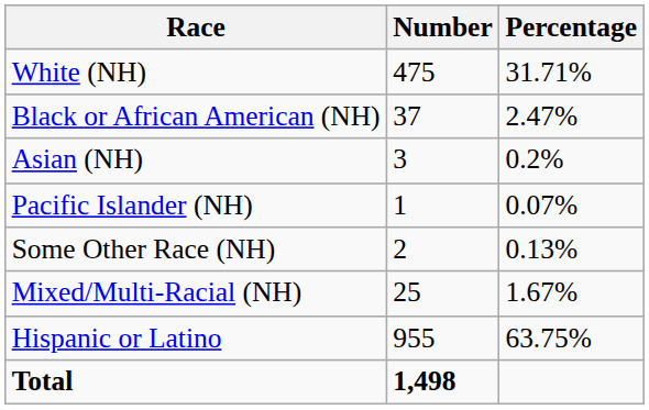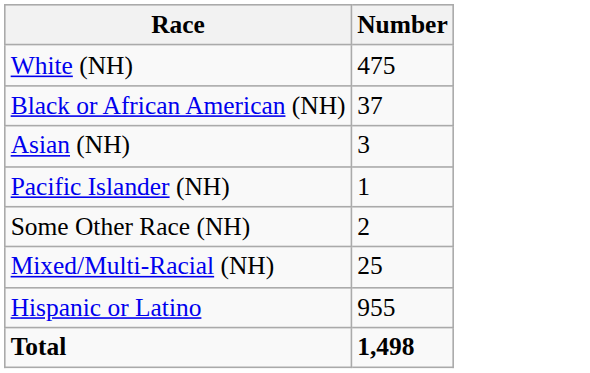- column: Percentage | 31.71% | 2.47% | 0.2% | 0.07% | 0.13% | 1.67% | 63.75%
